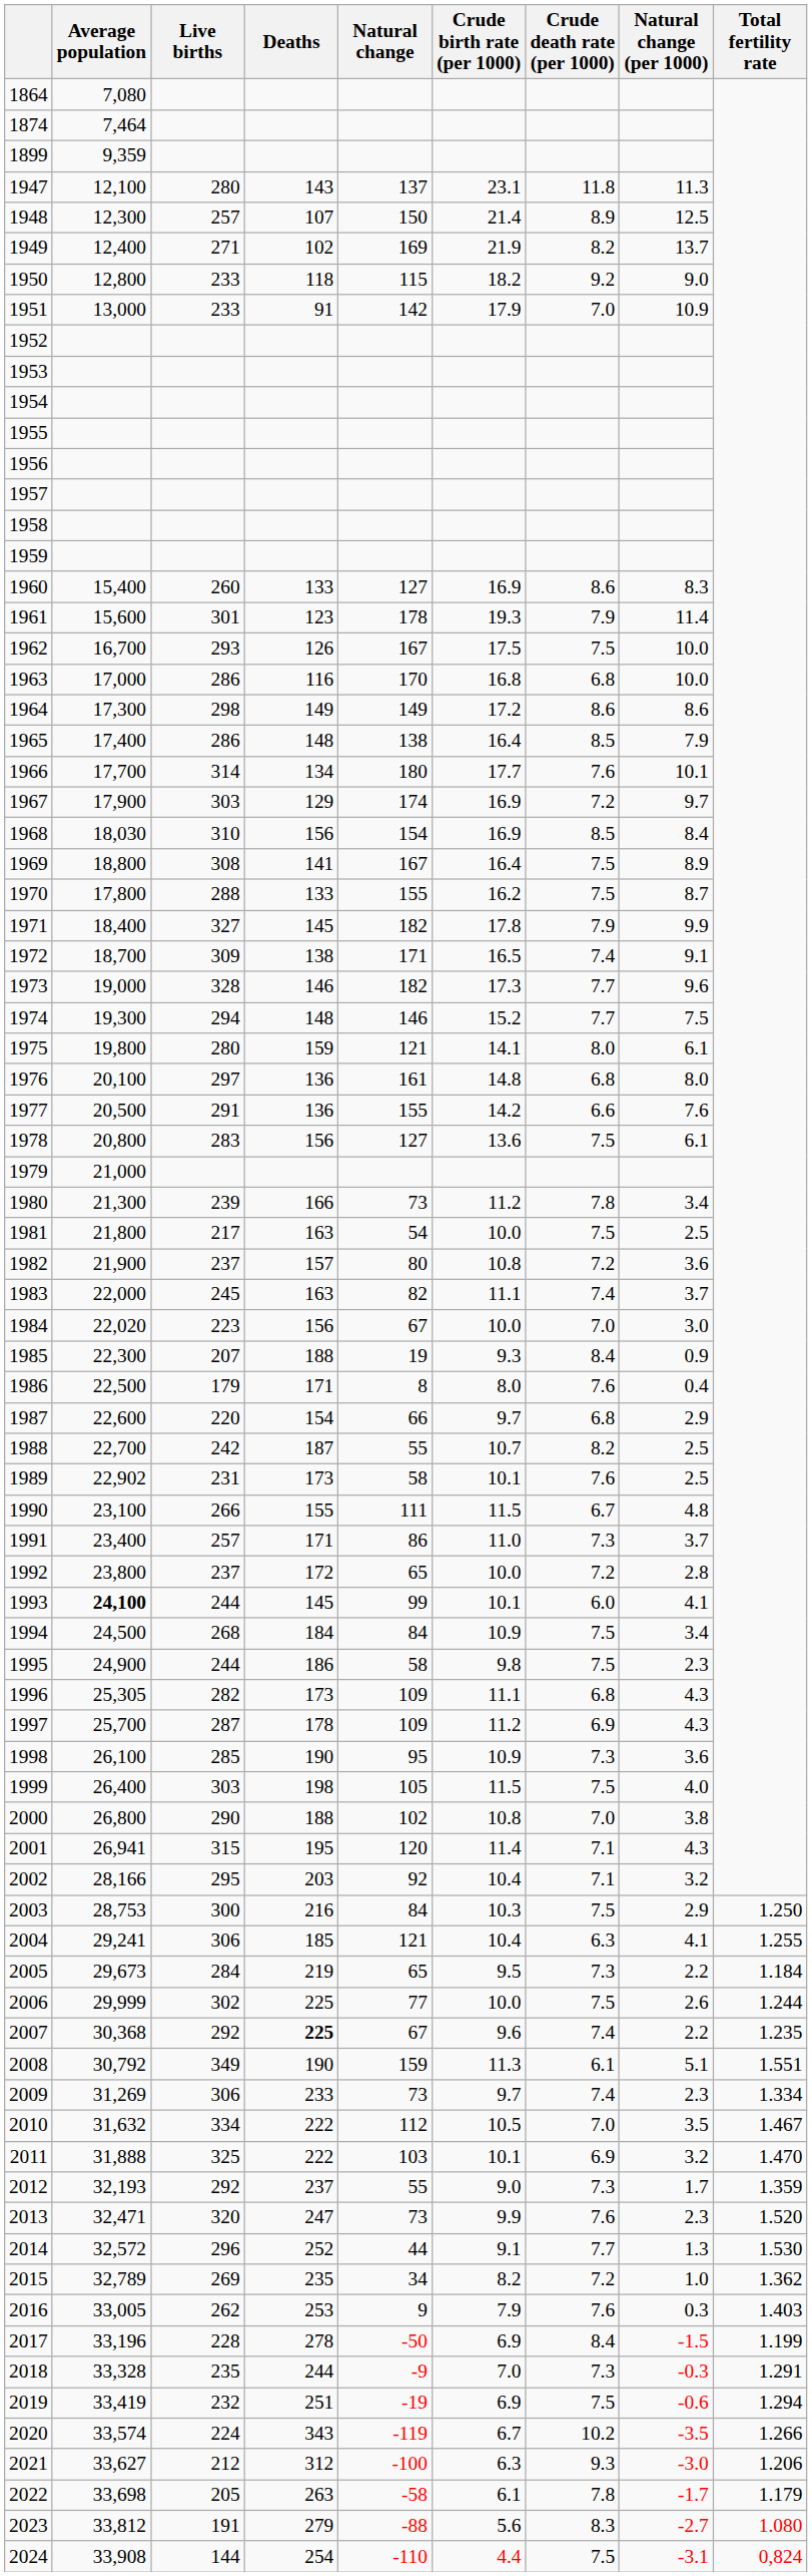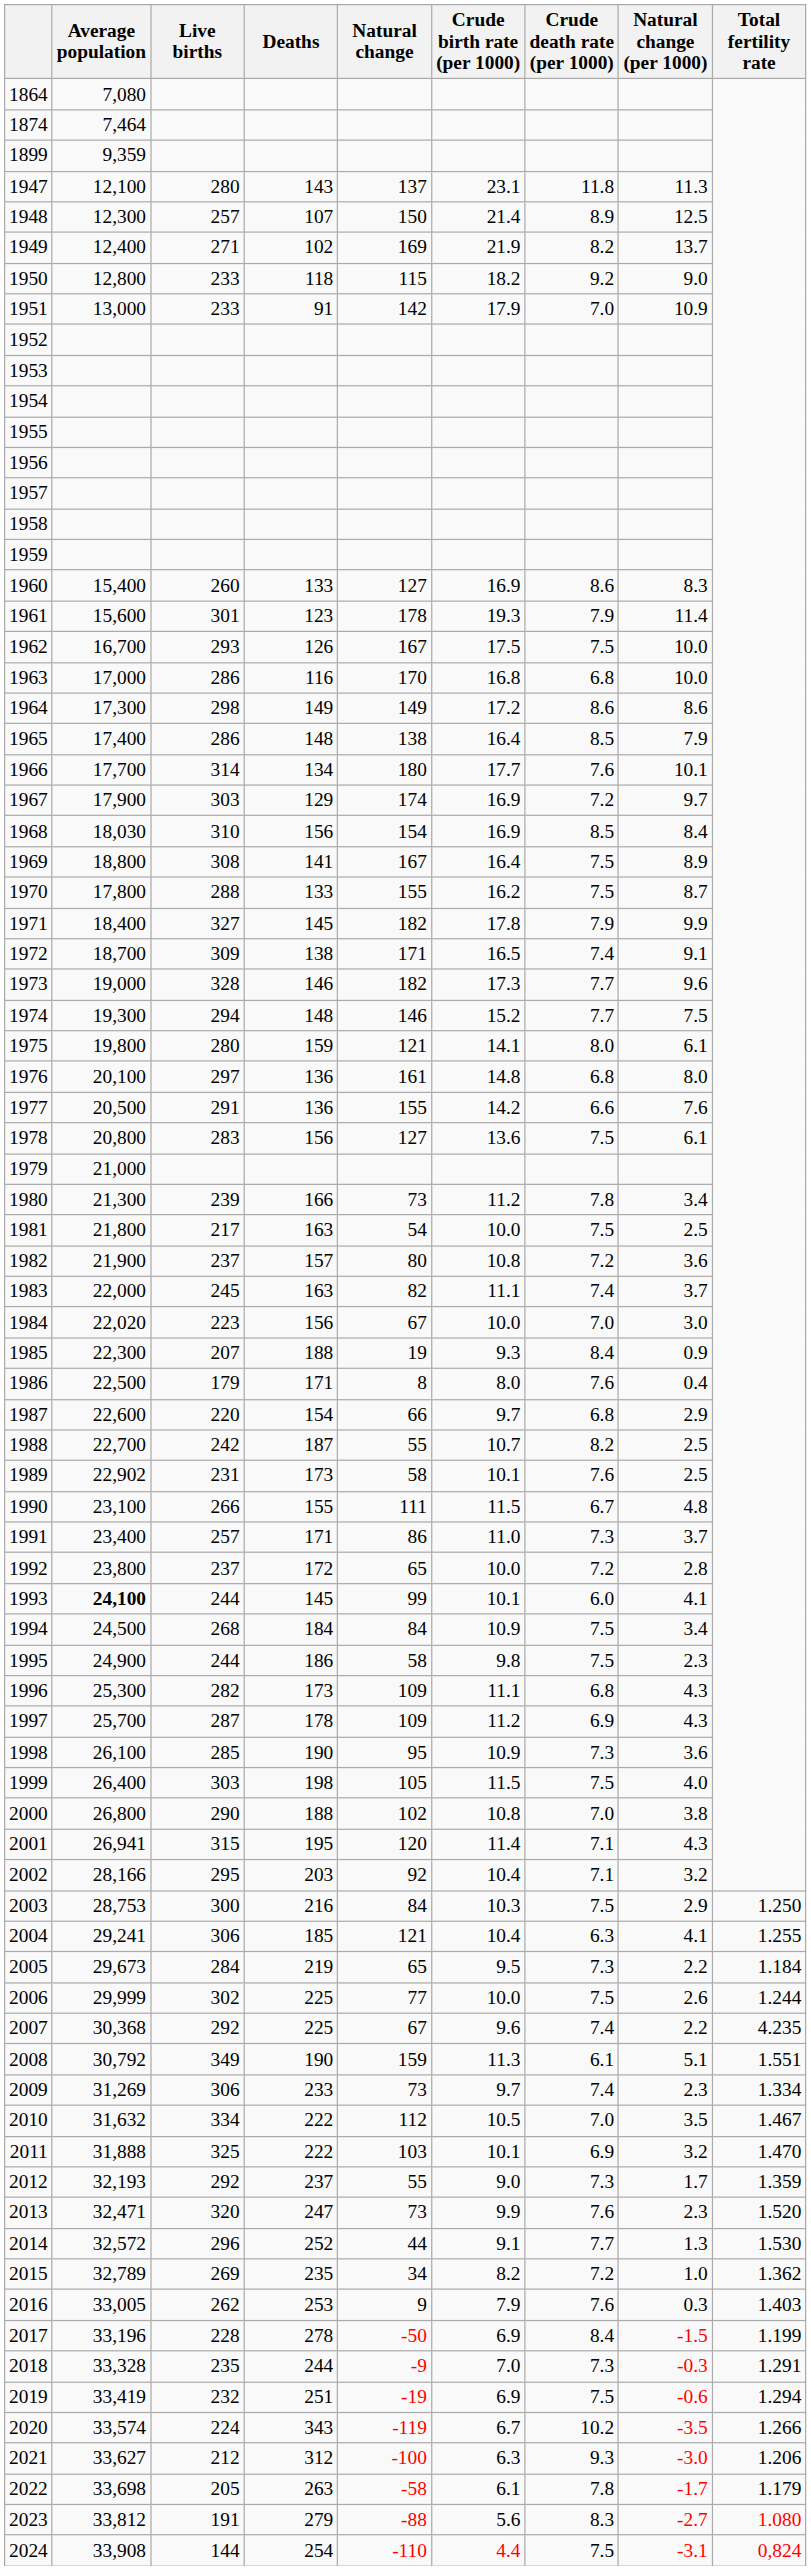1996 | Average population: 25,305 -> 25,300
2007 | Deaths: bold -> normal
2007 | Total fertility rate: 1.235 -> 4.235
